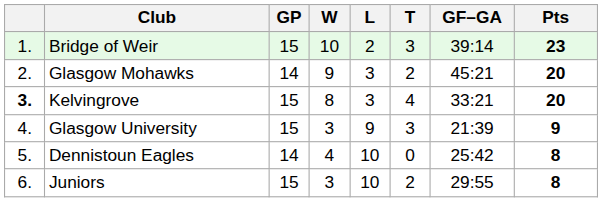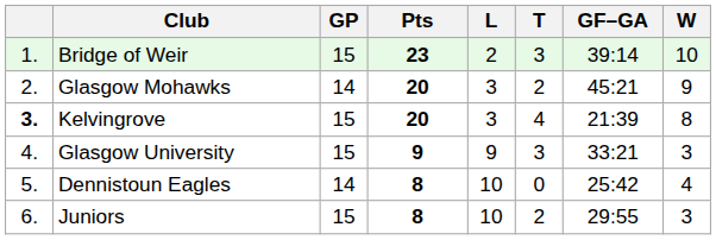columns swapped: W <-> Pts
Kelvingrove | GF–GA: 33:21 -> 21:39
Glasgow University | GF–GA: 21:39 -> 33:21
